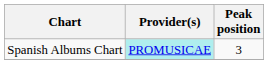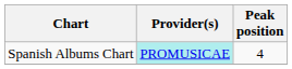Spanish Albums Chart | Peak position: 3 -> 4
